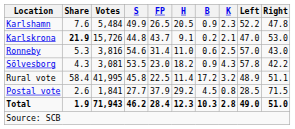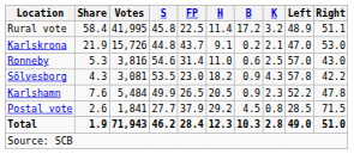rows swapped: Karlshamn <-> Rural vote
Karlskrona | Share: bold -> normal
